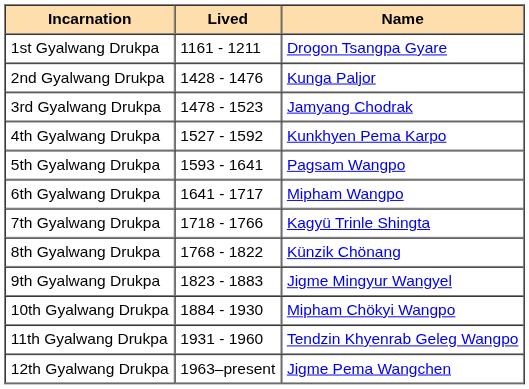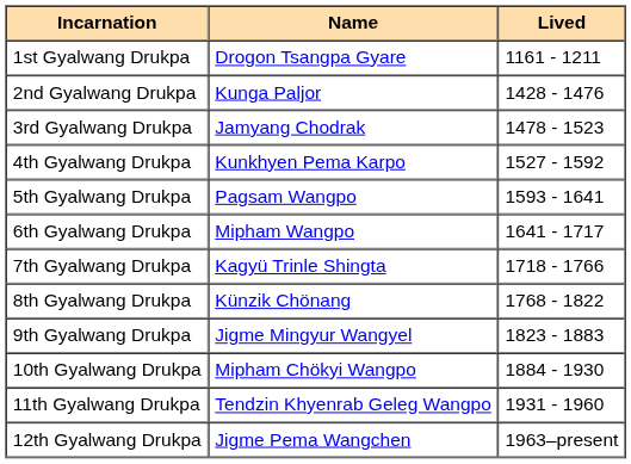columns swapped: Name <-> Lived
